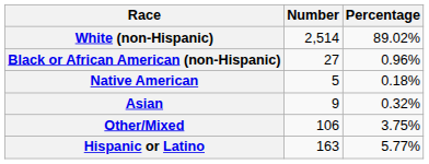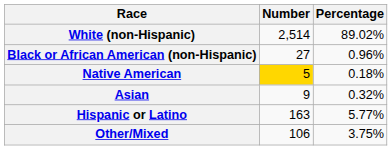Native American | Number: no background -> gold background
rows swapped: Other/Mixed <-> Hispanic or Latino
